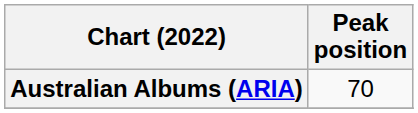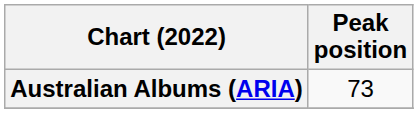Australian Albums (ARIA) | Peak position: 70 -> 73
